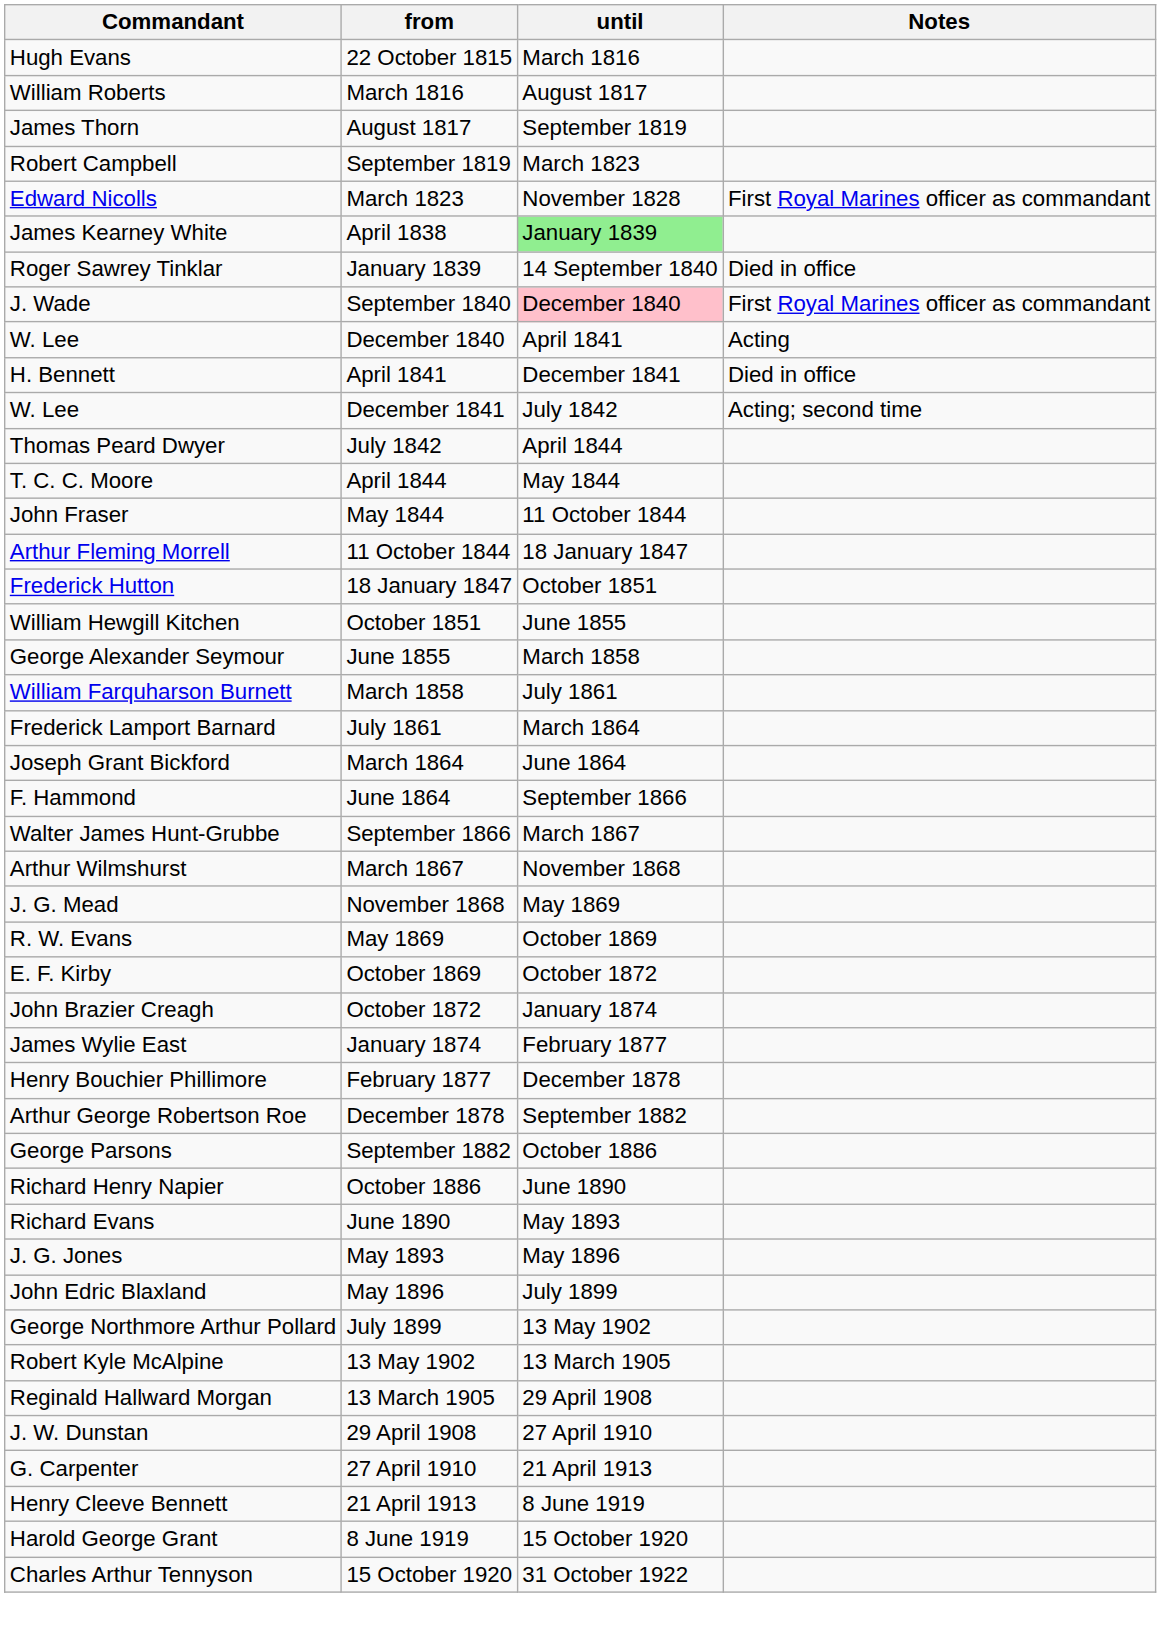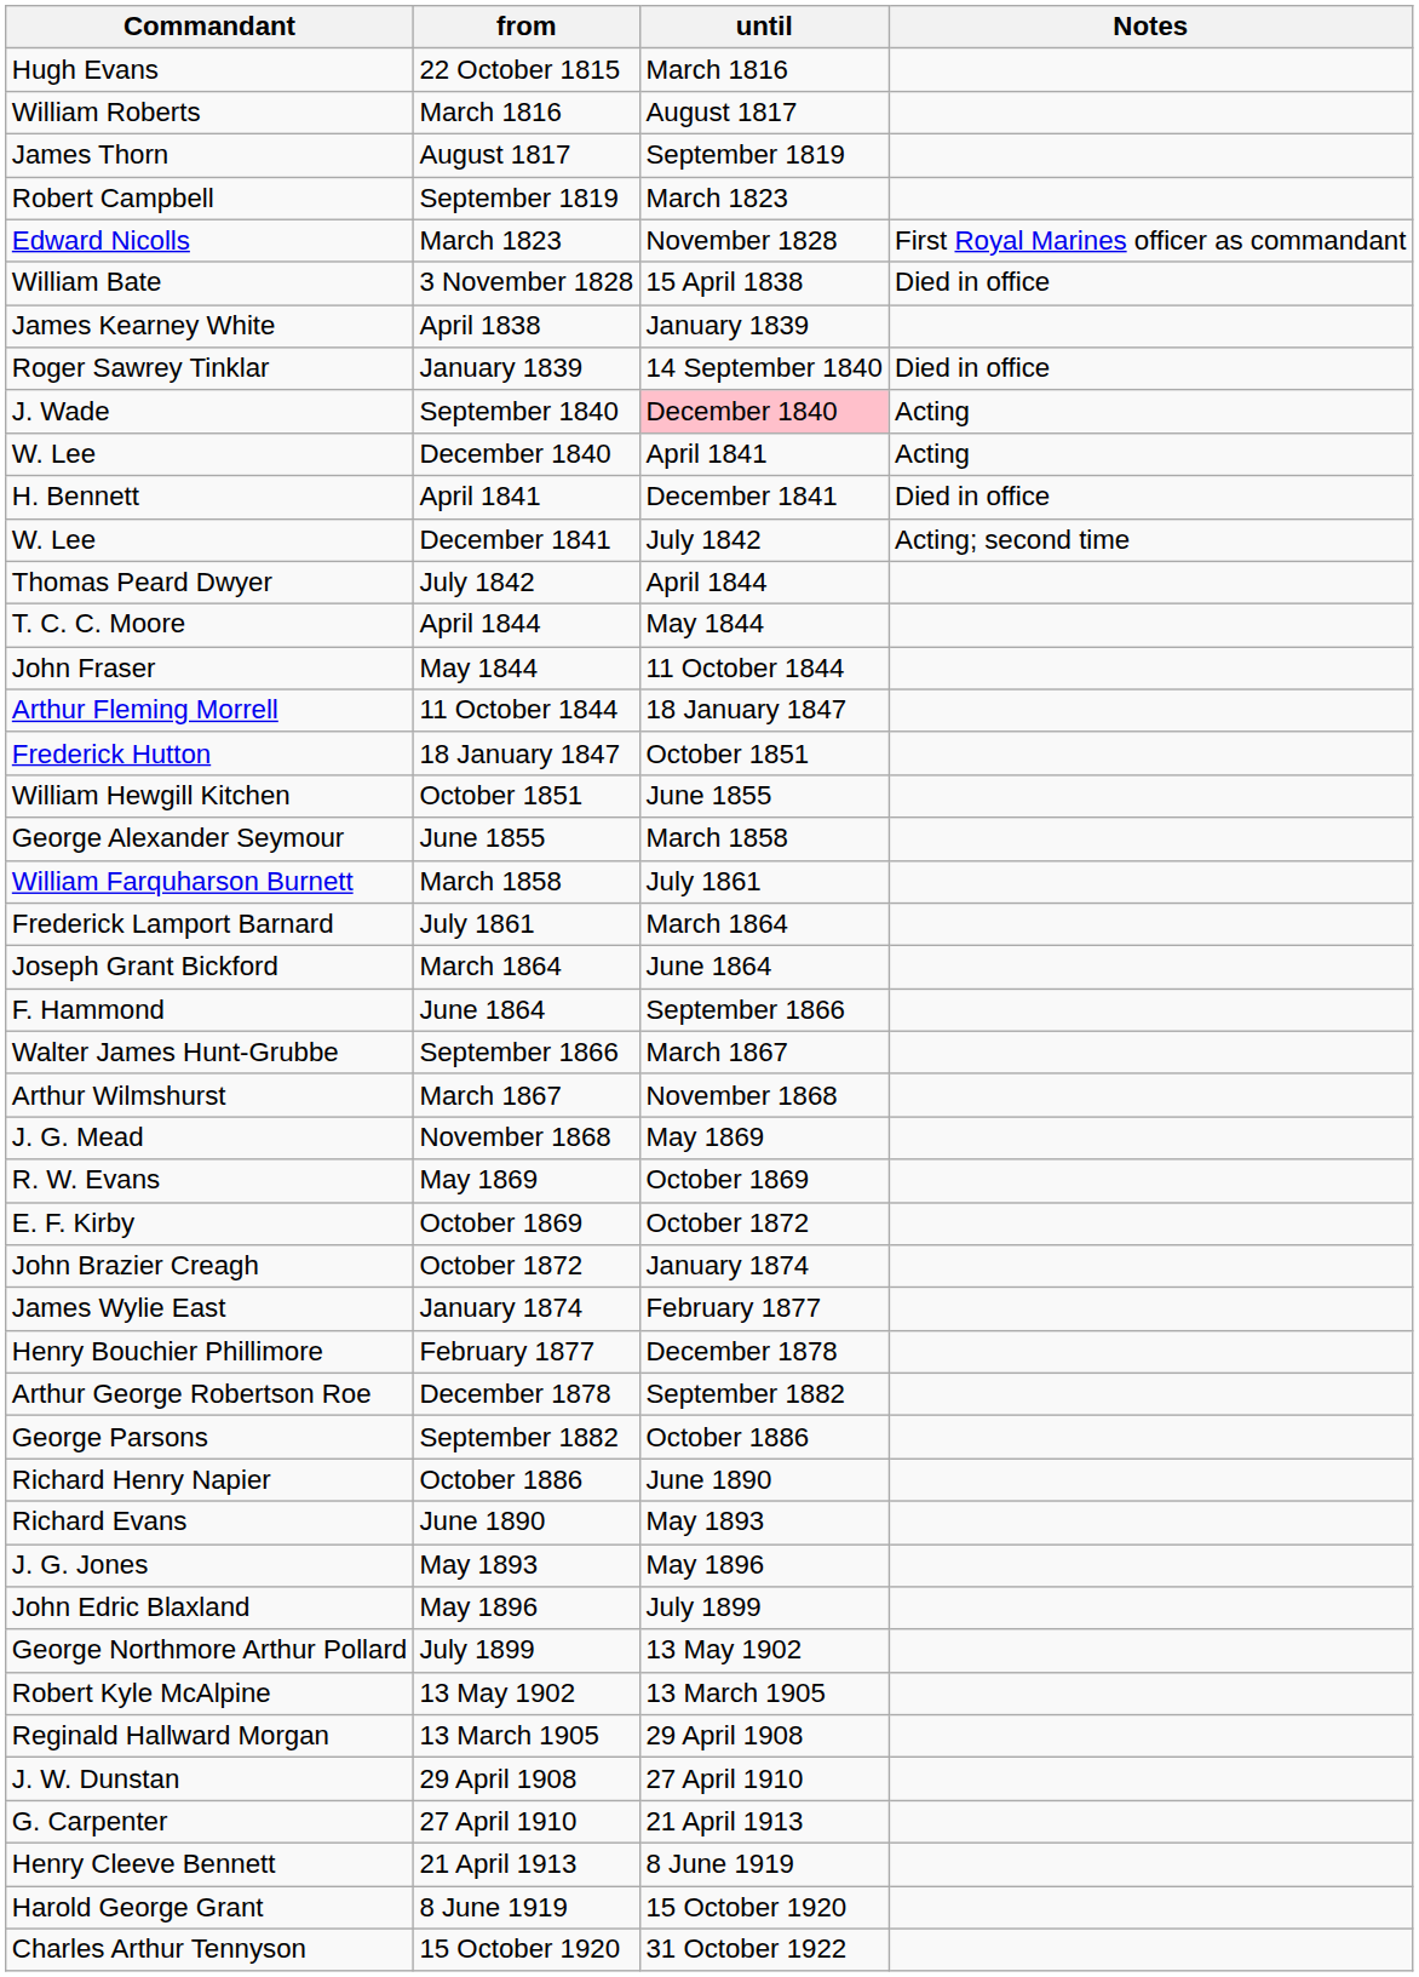+ row: William Bate | 3 November 1828 | 15 April 1838 | Died in office
April 1838 | until: lightgreen background -> no background
September 1840 | Notes: First Royal Marines officer as commandant -> Acting
